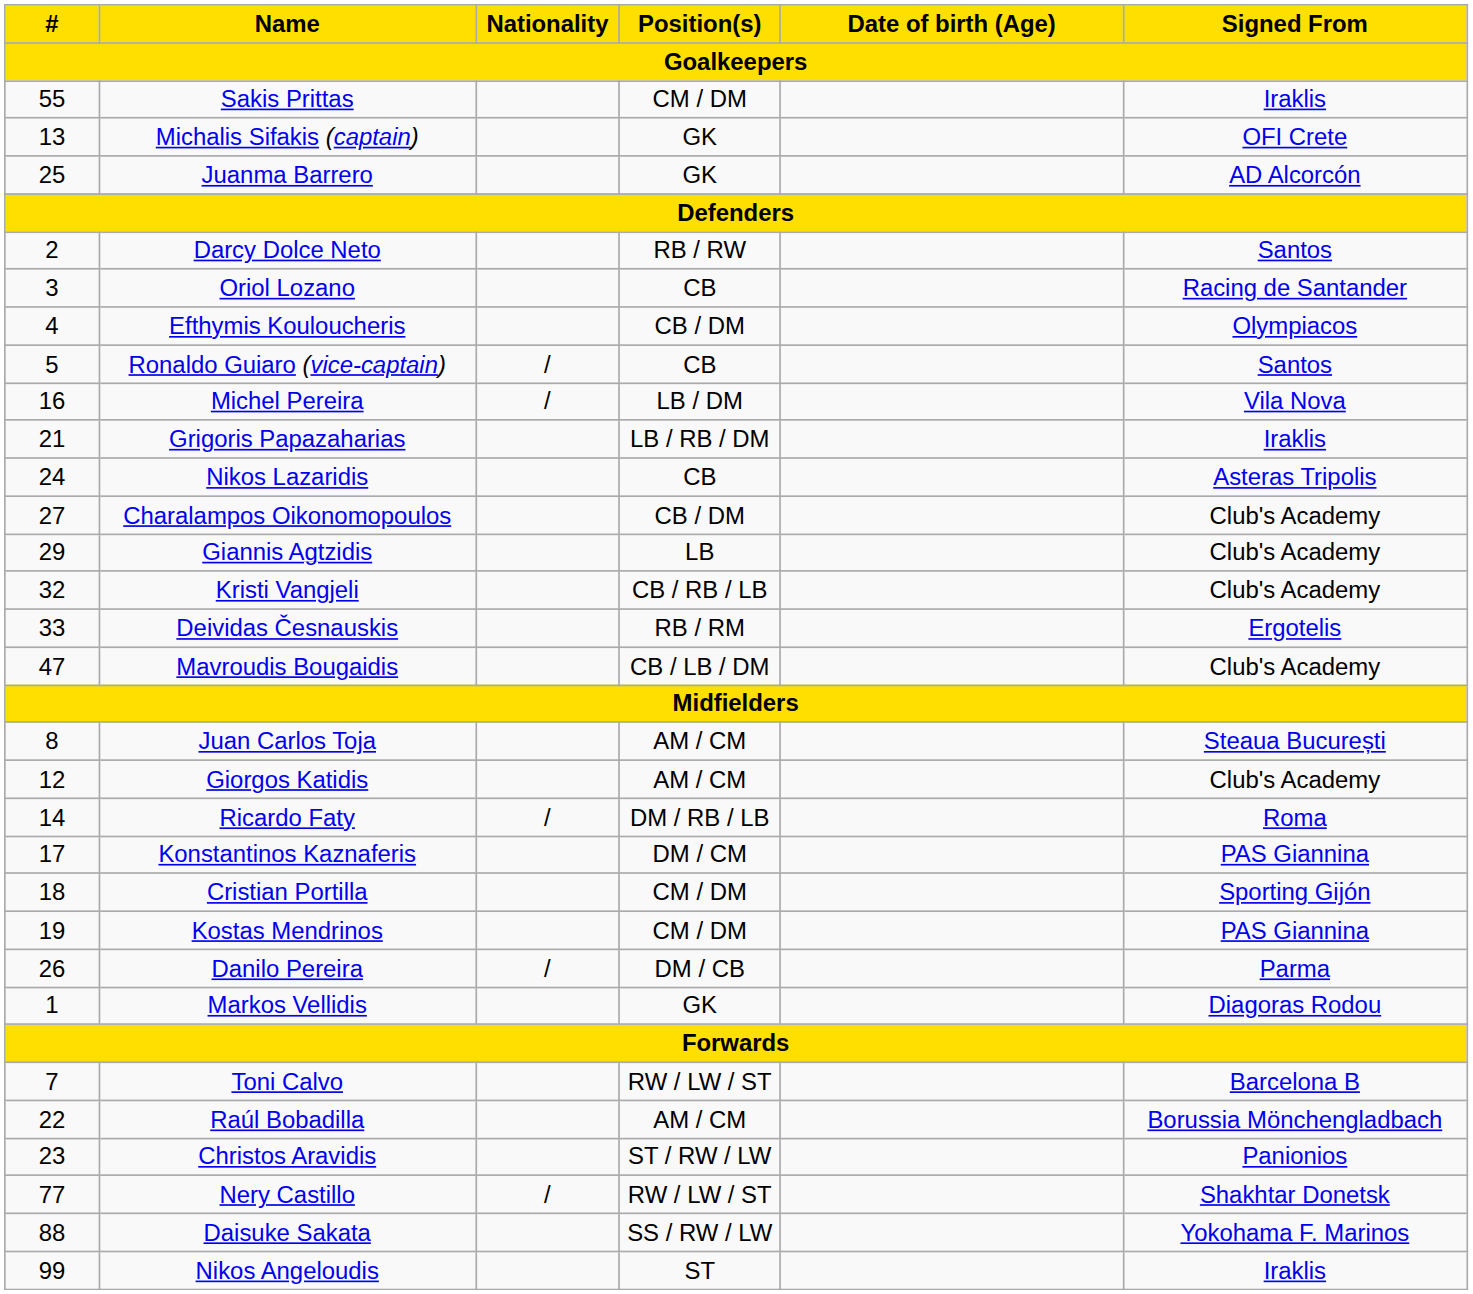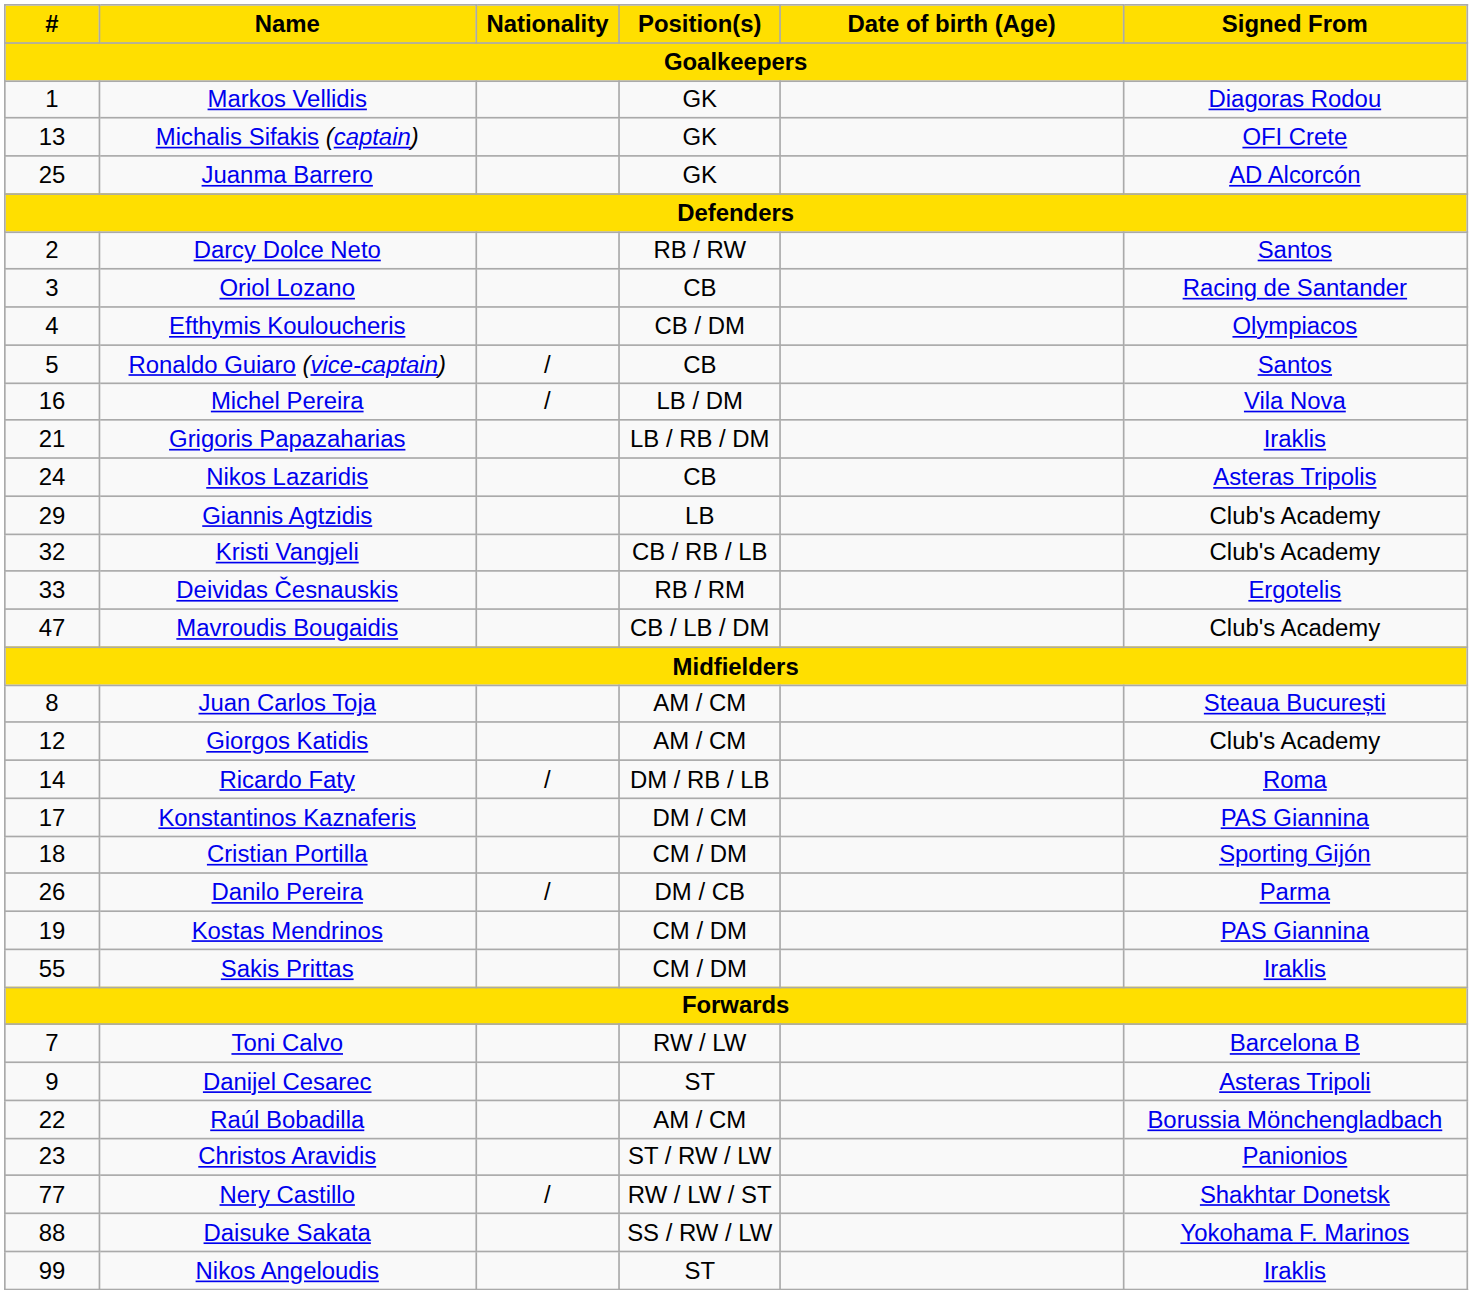rows swapped: Markos Vellidis <-> Sakis Prittas
- row: 27 | Charalampos Oikonomopoulos | CB / DM | Club's Academy
rows swapped: Kostas Mendrinos <-> Danilo Pereira
Toni Calvo | Position(s): RW / LW / ST -> RW / LW
+ row: 9 | Danijel Cesarec | ST | Asteras Tripoli
